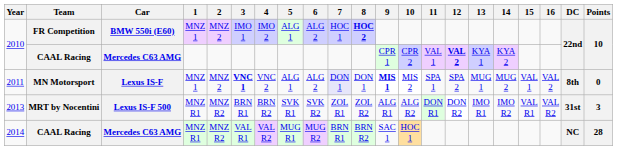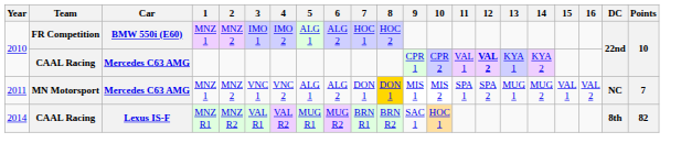2010 / FR Competition | 8: bold -> normal
2011 | Car: Lexus IS-F -> Mercedes C63 AMG
2011 | 3: bold -> normal
2011 | 7: lavender background -> no background
2011 | 8: no background -> gold background
2011 | 9: bold -> normal
2011 | DC: 8th -> NC
2011 | Points: 0 -> 7
- row: 2013 | MRT by Nocentini | Lexus IS-F 500 | MNZ R1 | MNZ R2 | BRN R1 | BRN R2 | SVK R1 | SVK R2 | ZOL R1 | ZOL R2 | ALG R1 | ALG R2 | DON R1 | DON R2 | IMO R1 | IMO R2 | VAL R1 | VAL R2 | 31st | 3
2014 | Car: Mercedes C63 AMG -> Lexus IS-F
2014 | DC: NC -> 8th
2014 | Points: 28 -> 82
